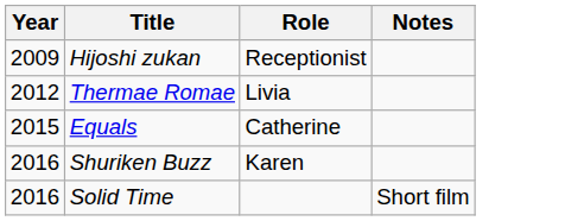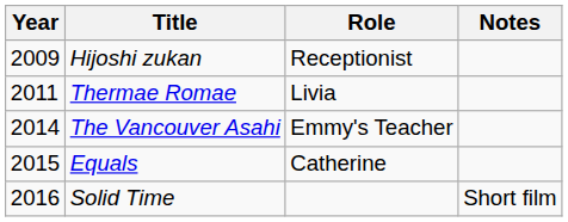Thermae Romae | Year: 2012 -> 2011
+ row: 2014 | The Vancouver Asahi | Emmy's Teacher
- row: 2016 | Shuriken Buzz | Karen
